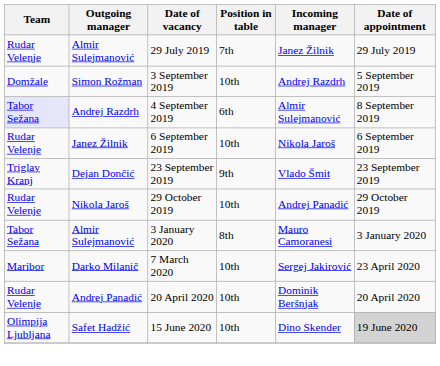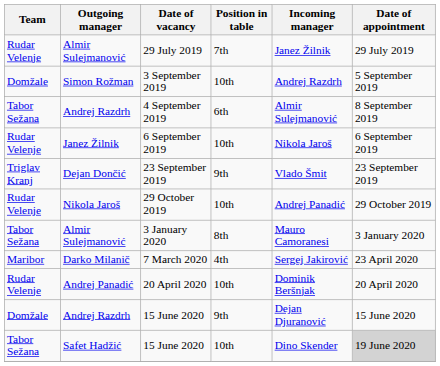4 September 2019 | Team: lavender background -> no background
7 March 2020 | Position in table: 10th -> 4th
+ row: Domžale | Andrej Razdrh | 15 June 2020 | 9th | Dejan Djuranović | 15 June 2020
Safet Hadžić / 15 June 2020 | Team: Olimpija Ljubljana -> Tabor Sežana
